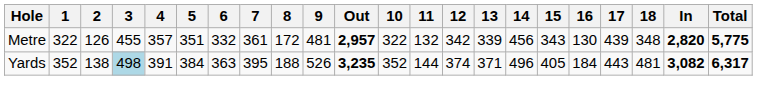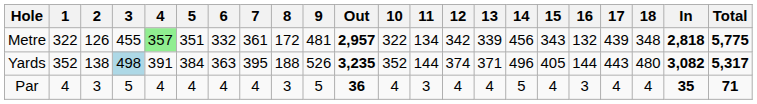Metre | 4: no background -> lightgreen background
Metre | 11: 132 -> 134
Metre | 16: 130 -> 132
Metre | In: 2,820 -> 2,818
Yards | 16: 184 -> 144
Yards | 18: 481 -> 480
Yards | Total: 6,317 -> 5,317
+ row: Par | 4 | 3 | 5 | 4 | 4 | 4 | 4 | 3 | 5 | 36 | 4 | 3 | 4 | 4 | 5 | 4 | 3 | 4 | 4 | 35 | 71
